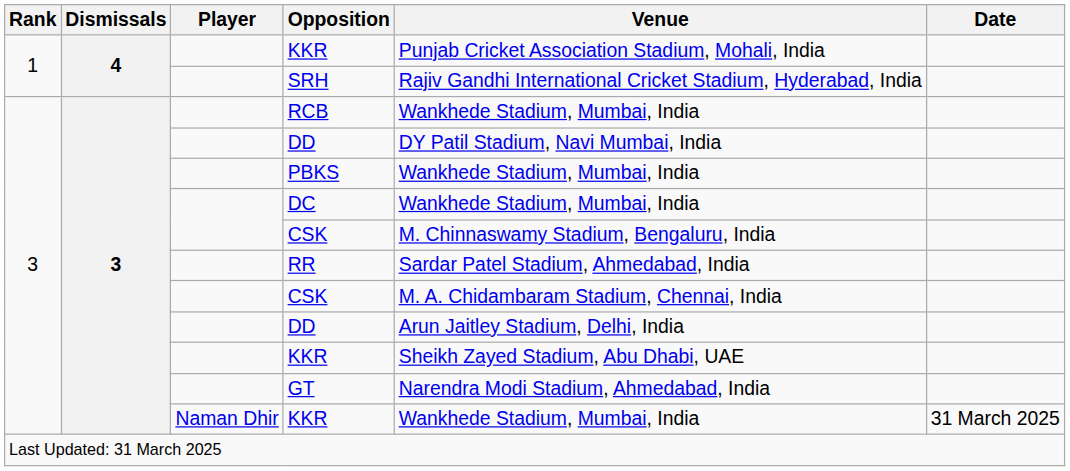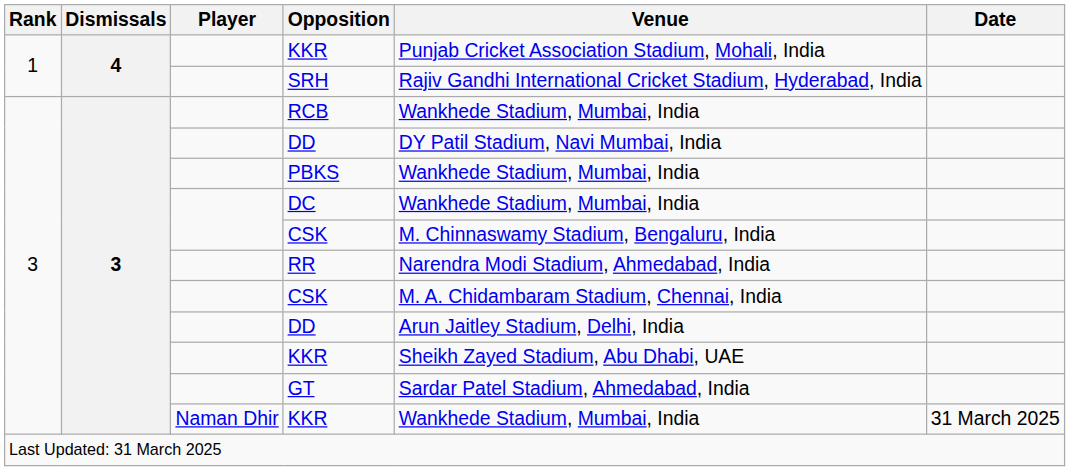RR | Venue: Sardar Patel Stadium, Ahmedabad, India -> Narendra Modi Stadium, Ahmedabad, India
GT | Venue: Narendra Modi Stadium, Ahmedabad, India -> Sardar Patel Stadium, Ahmedabad, India
